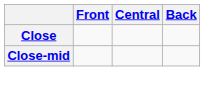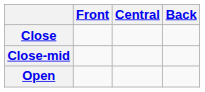+ row: Open
